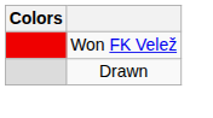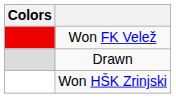+ row: Won HŠK Zrinjski
